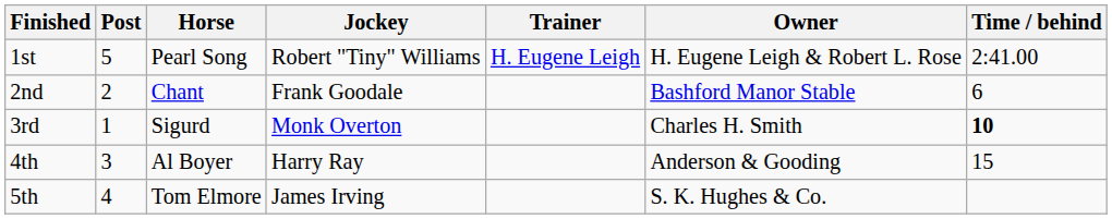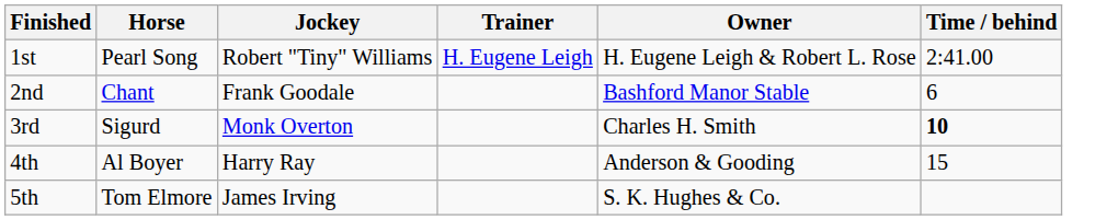- column: Post | 5 | 2 | 1 | 3 | 4
